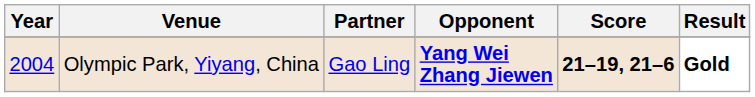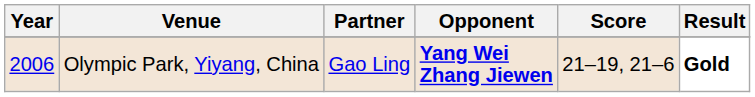Olympic Park, Yiyang, China | Year: 2004 -> 2006
Olympic Park, Yiyang, China | Score: bold -> normal
